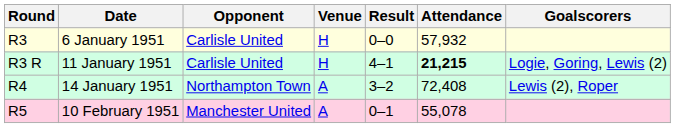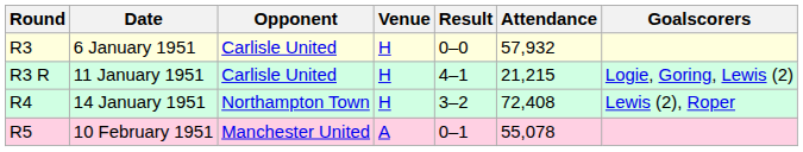11 January 1951 | Attendance: bold -> normal
14 January 1951 | Venue: A -> H
